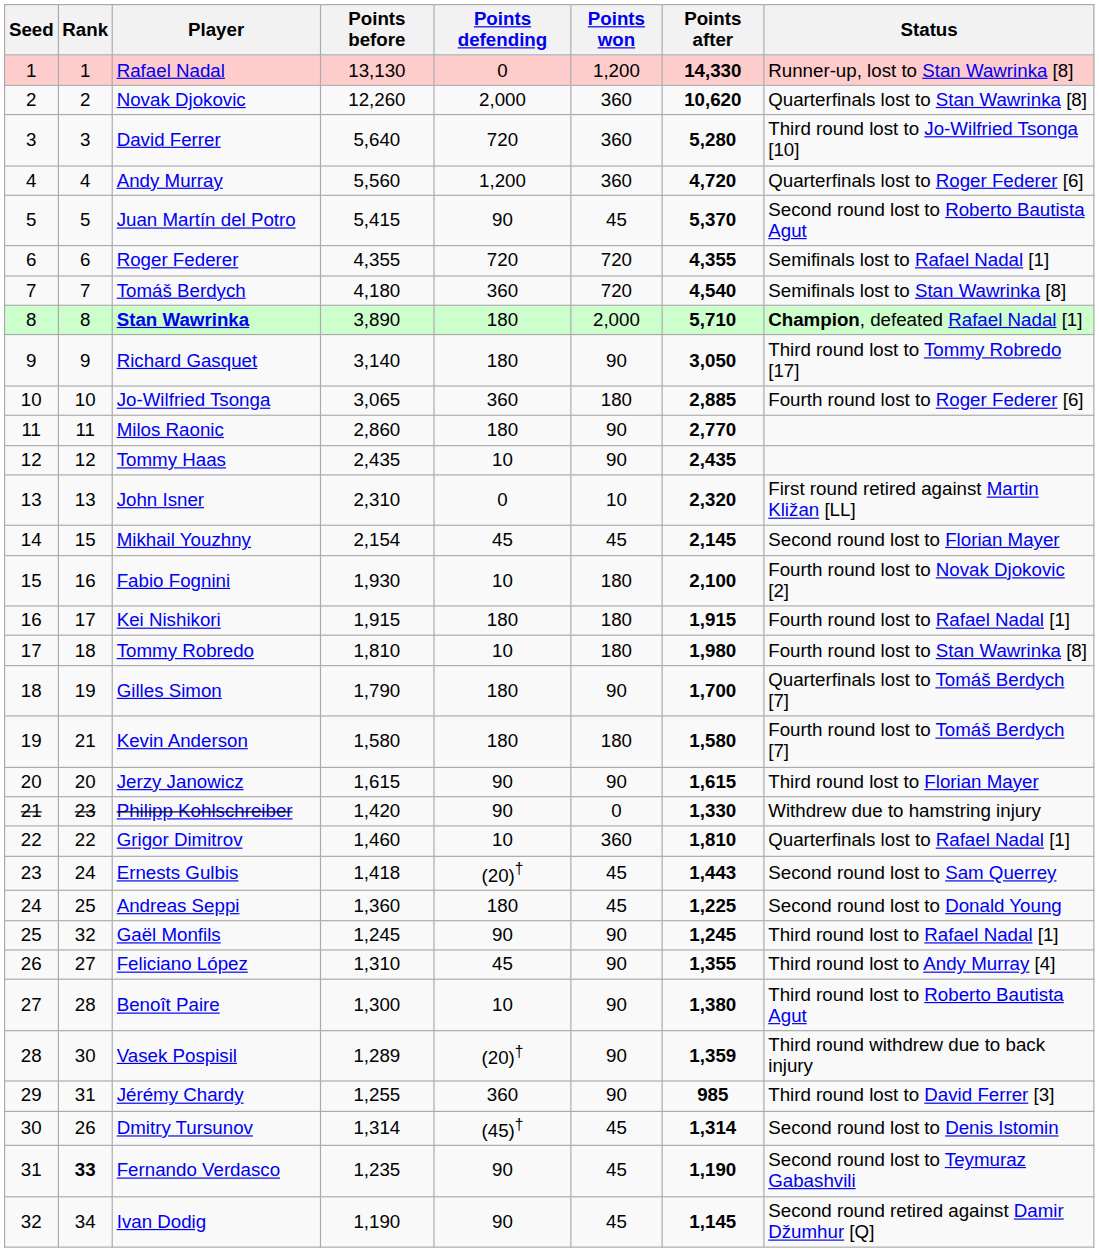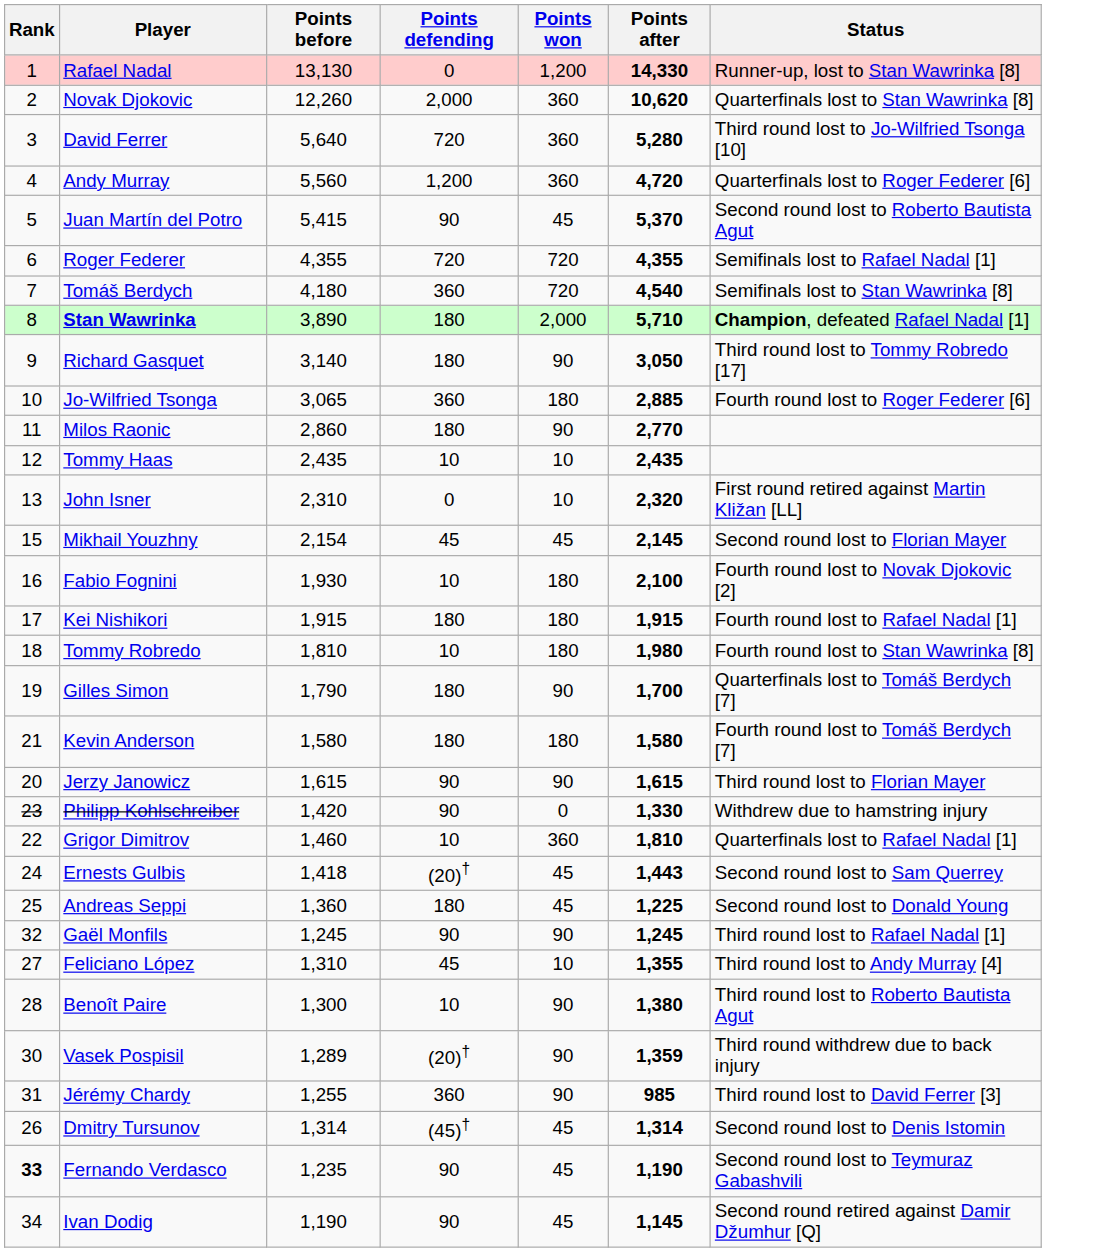- column: Seed | 1 | 2 | 3 | 4 | 5 | 6 | 7 | 8 | 9 | 10 | 11 | 12 | 13 | 14 | 15 | 16 | 17 | 18 | 19 | 20 | 21 | 22 | 23 | 24 | 25 | 26 | 27 | 28 | 29 | 30 | 31 | 32
Tommy Haas | Points won: 90 -> 10
Feliciano López | Points won: 90 -> 10
